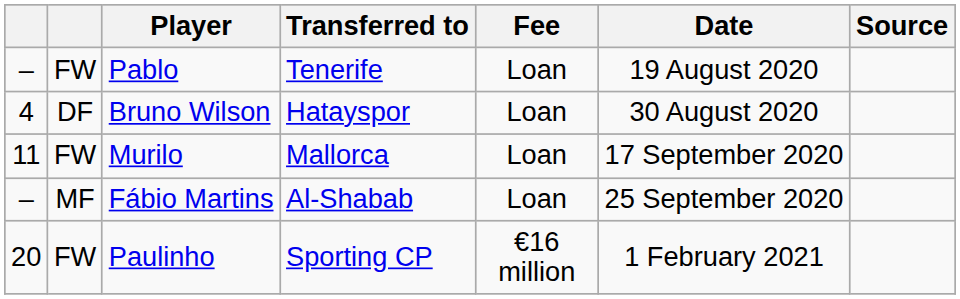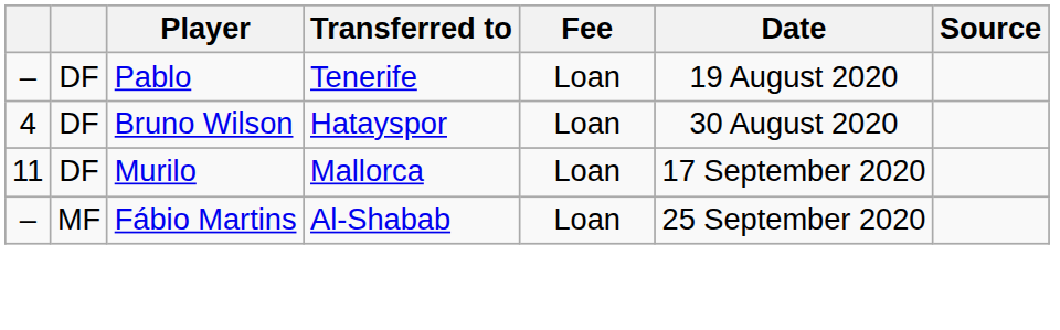Pablo | column 2: FW -> DF
Murilo | column 2: FW -> DF
- row: 20 | FW | Paulinho | Sporting CP | €16 million | 1 February 2021
